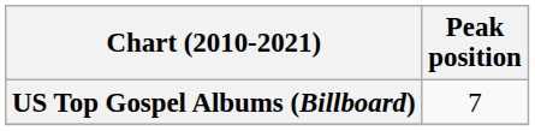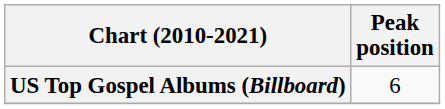US Top Gospel Albums (Billboard) | Peak position: 7 -> 6
